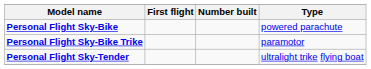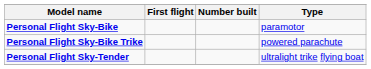Personal Flight Sky-Bike | Type: powered parachute -> paramotor
Personal Flight Sky-Bike Trike | Type: paramotor -> powered parachute
